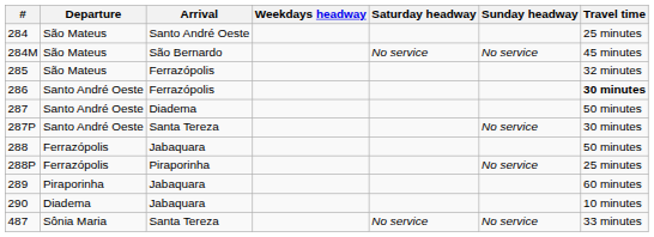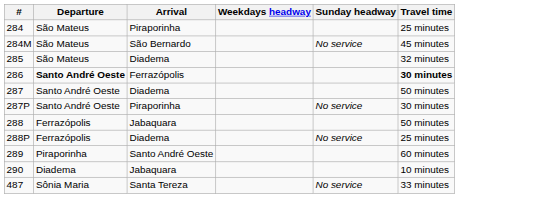- column: Saturday headway | No service | No service
284 | Arrival: Santo André Oeste -> Piraporinha
285 | Arrival: Ferrazópolis -> Diadema
286 | Departure: normal -> bold
287P | Arrival: Santa Tereza -> Piraporinha
288P | Arrival: Piraporinha -> Diadema
289 | Arrival: Jabaquara -> Santo André Oeste
